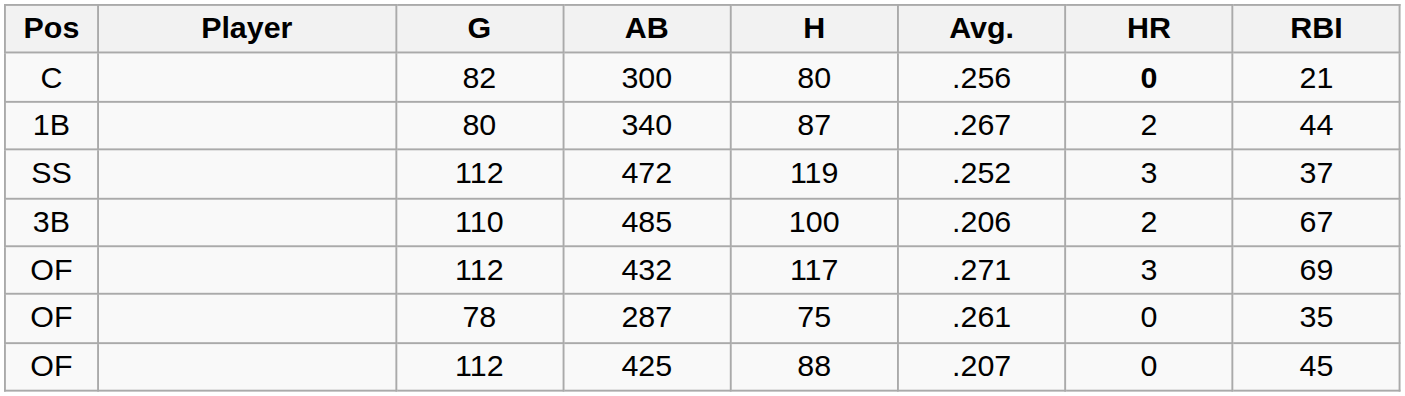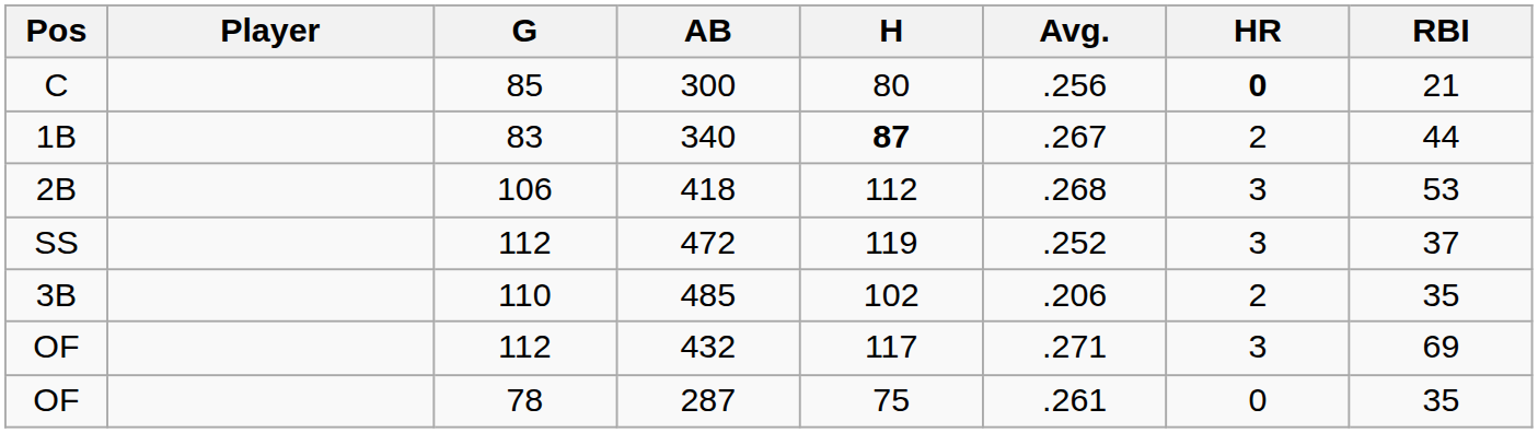300 | G: 82 -> 85
340 | G: 80 -> 83
340 | H: normal -> bold
+ row: 2B | 106 | 418 | 112 | .268 | 3 | 53
485 | H: 100 -> 102
485 | RBI: 67 -> 35
- row: OF | 112 | 425 | 88 | .207 | 0 | 45
